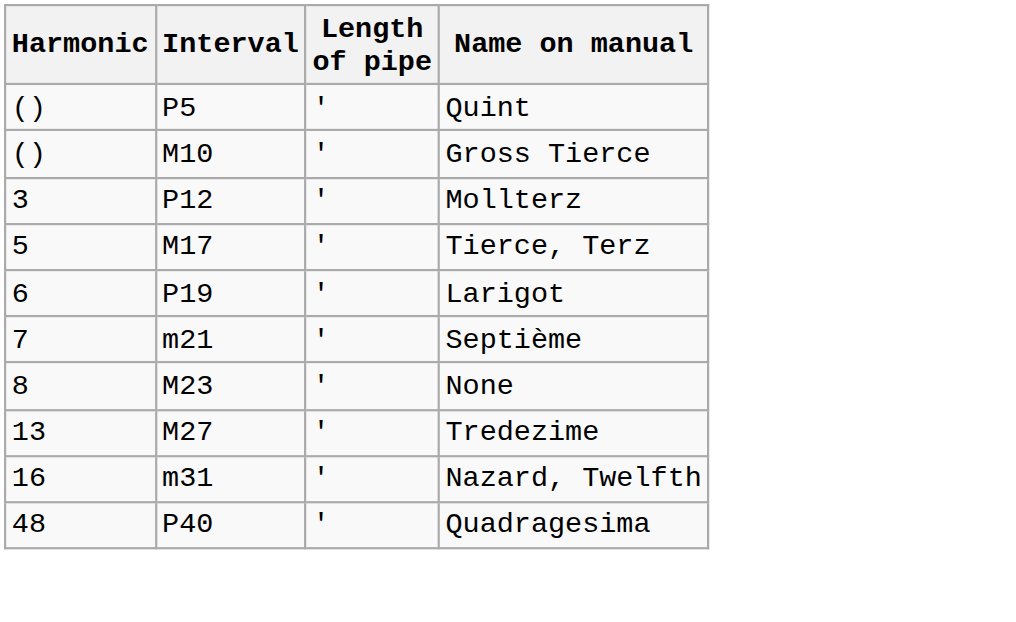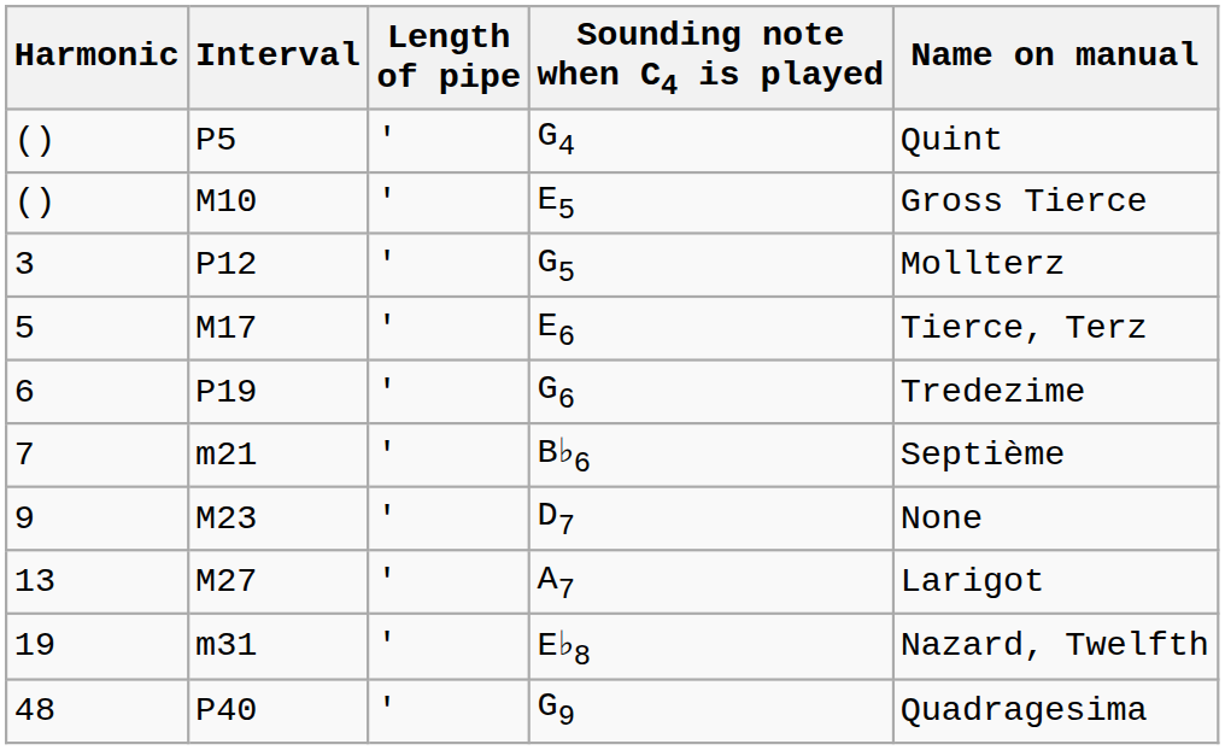+ column: Sounding note when C4 is played | G4 | E5 | G5 | E6 | G6 | B♭6 | D7 | A7 | E♭8 | G9
P19 | Name on manual: Larigot -> Tredezime
M23 | Harmonic: 8 -> 9
M27 | Name on manual: Tredezime -> Larigot
m31 | Harmonic: 16 -> 19
